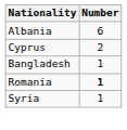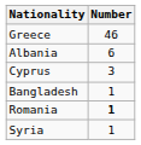+ row: Greece | 46
Cyprus | Number: 2 -> 3
